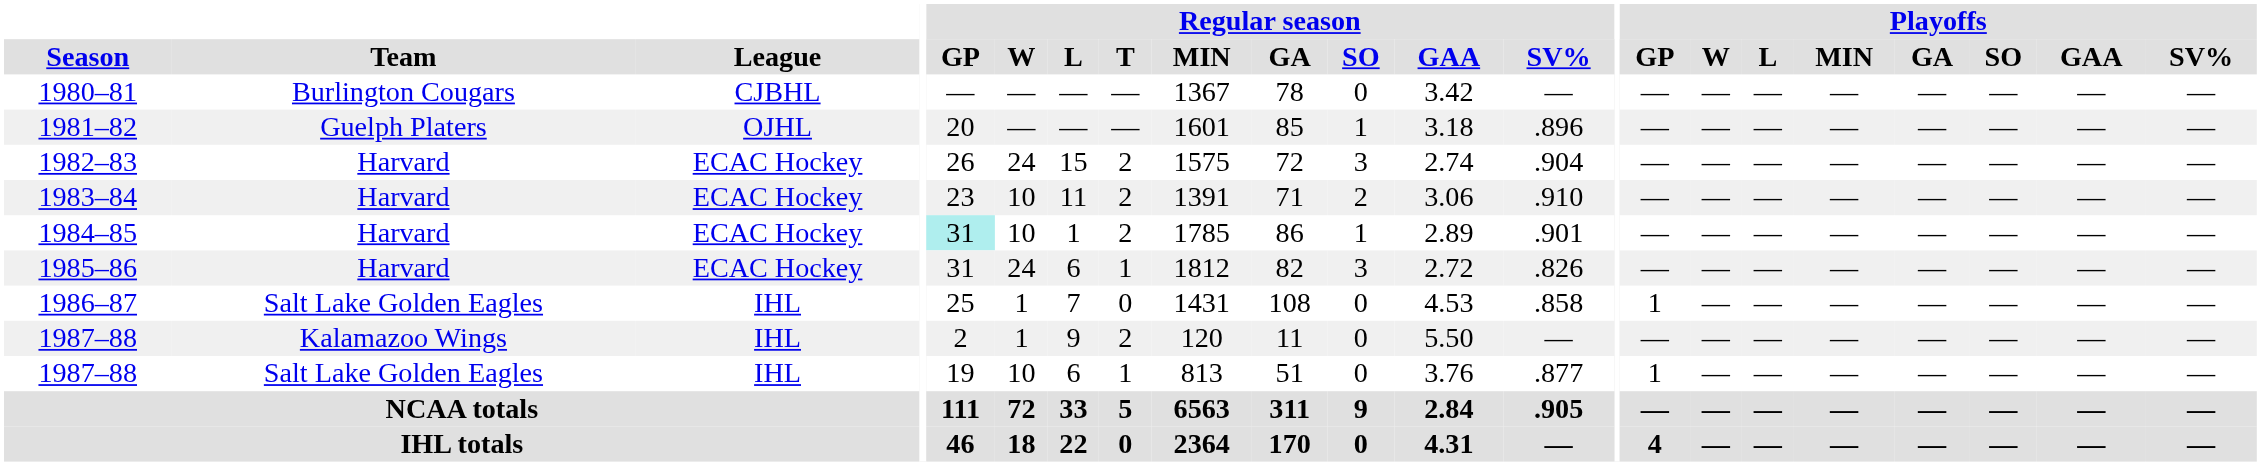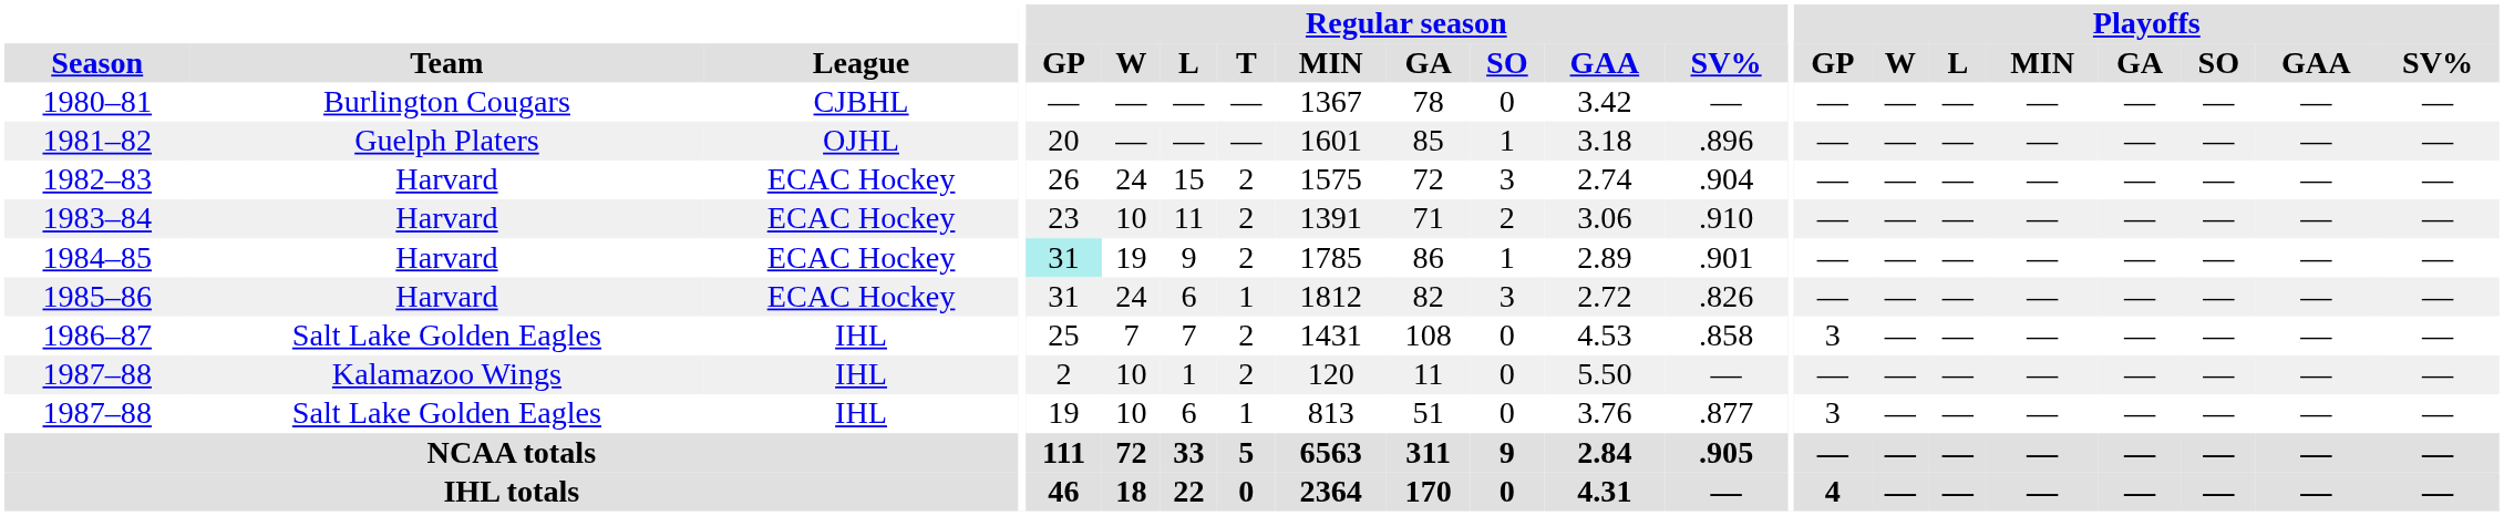1984–85 | Regular season / W: 10 -> 19
1984–85 | Regular season / L: 1 -> 9
1986–87 | Regular season / W: 1 -> 7
1986–87 | Regular season / T: 0 -> 2
1986–87 | Playoffs / GP: 1 -> 3
1987–88 / Kalamazoo Wings | Regular season / W: 1 -> 10
1987–88 / Kalamazoo Wings | Regular season / L: 9 -> 1
1987–88 / Salt Lake Golden Eagles | Playoffs / GP: 1 -> 3
